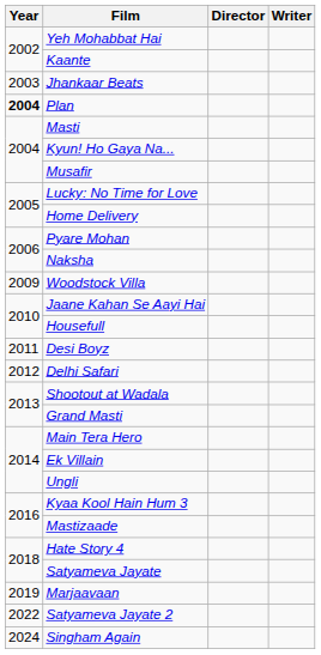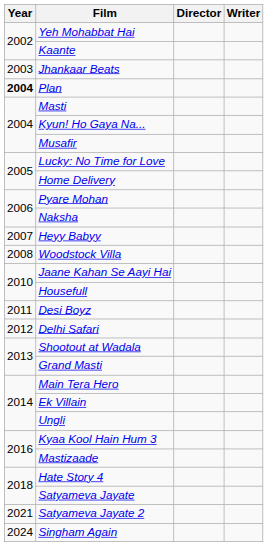+ row: 2007 | Heyy Babyy
Woodstock Villa | Year: 2009 -> 2008
- row: 2019 | Marjaavaan
Satyameva Jayate 2 | Year: 2022 -> 2021
